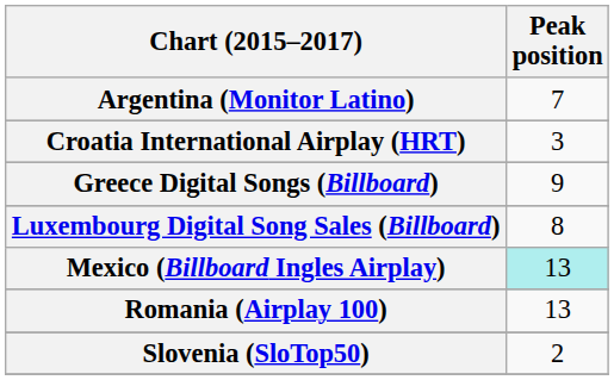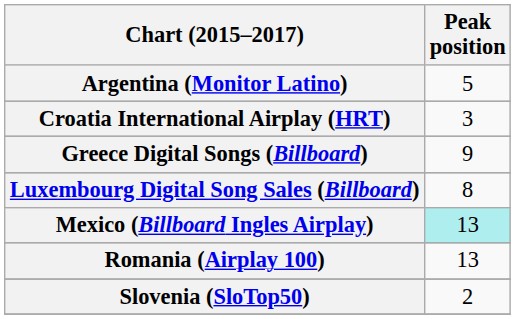Argentina (Monitor Latino) | Peak position: 7 -> 5
